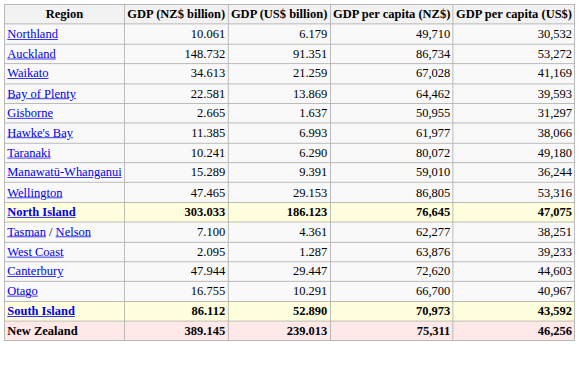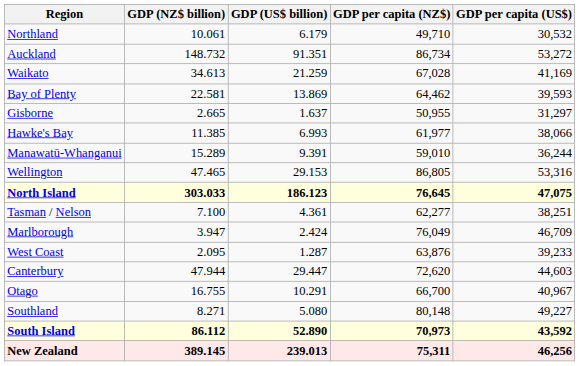- row: Taranaki | 10.241 | 6.290 | 80,072 | 49,180
+ row: Marlborough | 3.947 | 2.424 | 76,049 | 46,709
+ row: Southland | 8.271 | 5.080 | 80,148 | 49,227
